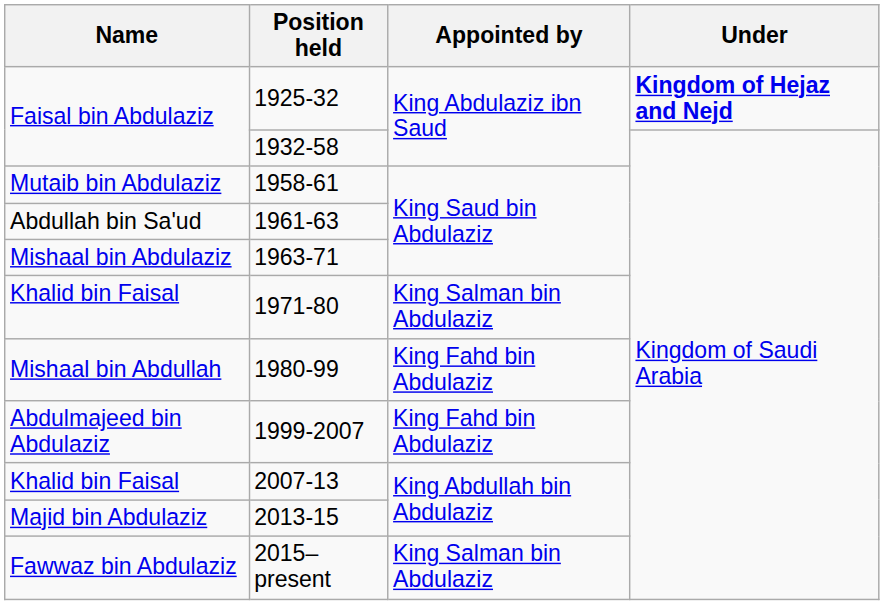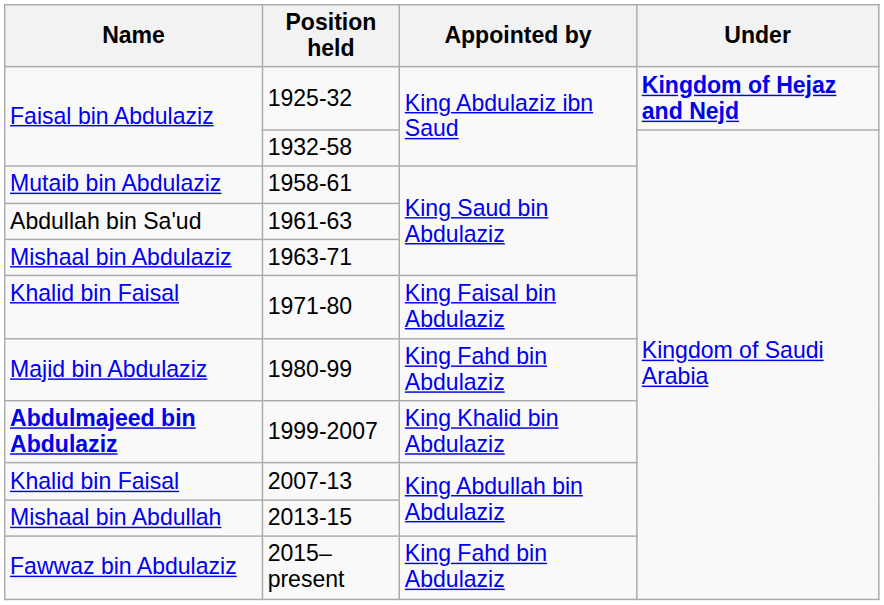1971-80 | Appointed by: King Salman bin Abdulaziz -> King Faisal bin Abdulaziz
1980-99 | Name: Mishaal bin Abdullah -> Majid bin Abdulaziz
1999-2007 | Name: normal -> bold
1999-2007 | Appointed by: King Fahd bin Abdulaziz -> King Khalid bin Abdulaziz
2013-15 | Name: Majid bin Abdulaziz -> Mishaal bin Abdullah
2015–present | Appointed by: King Salman bin Abdulaziz -> King Fahd bin Abdulaziz
